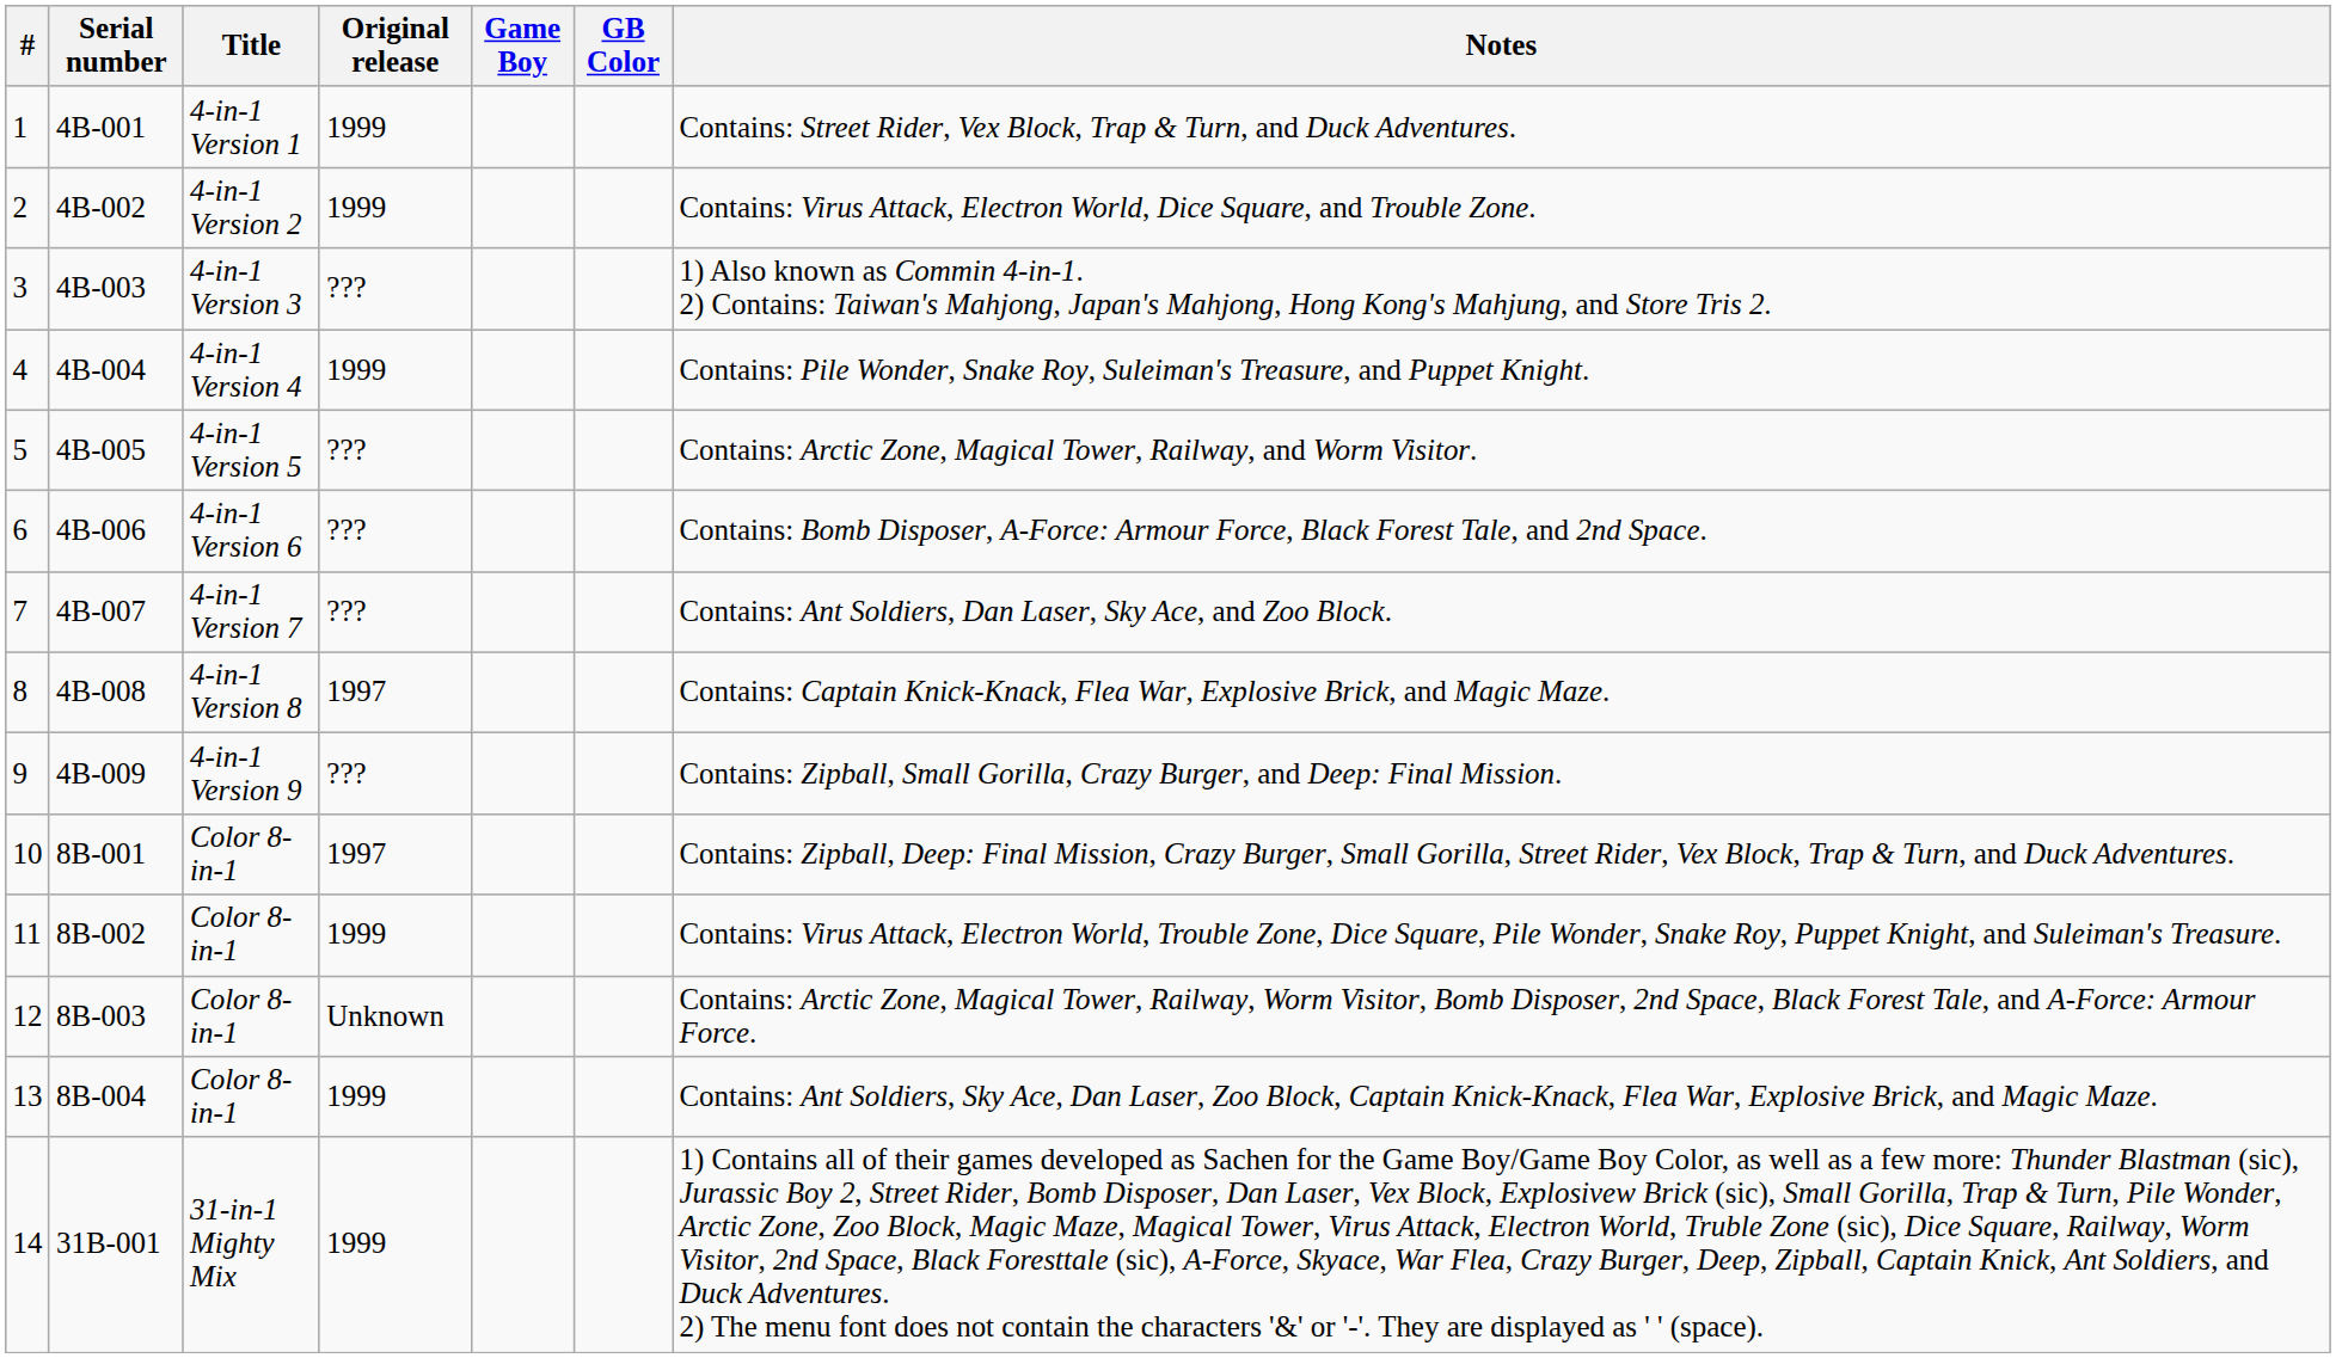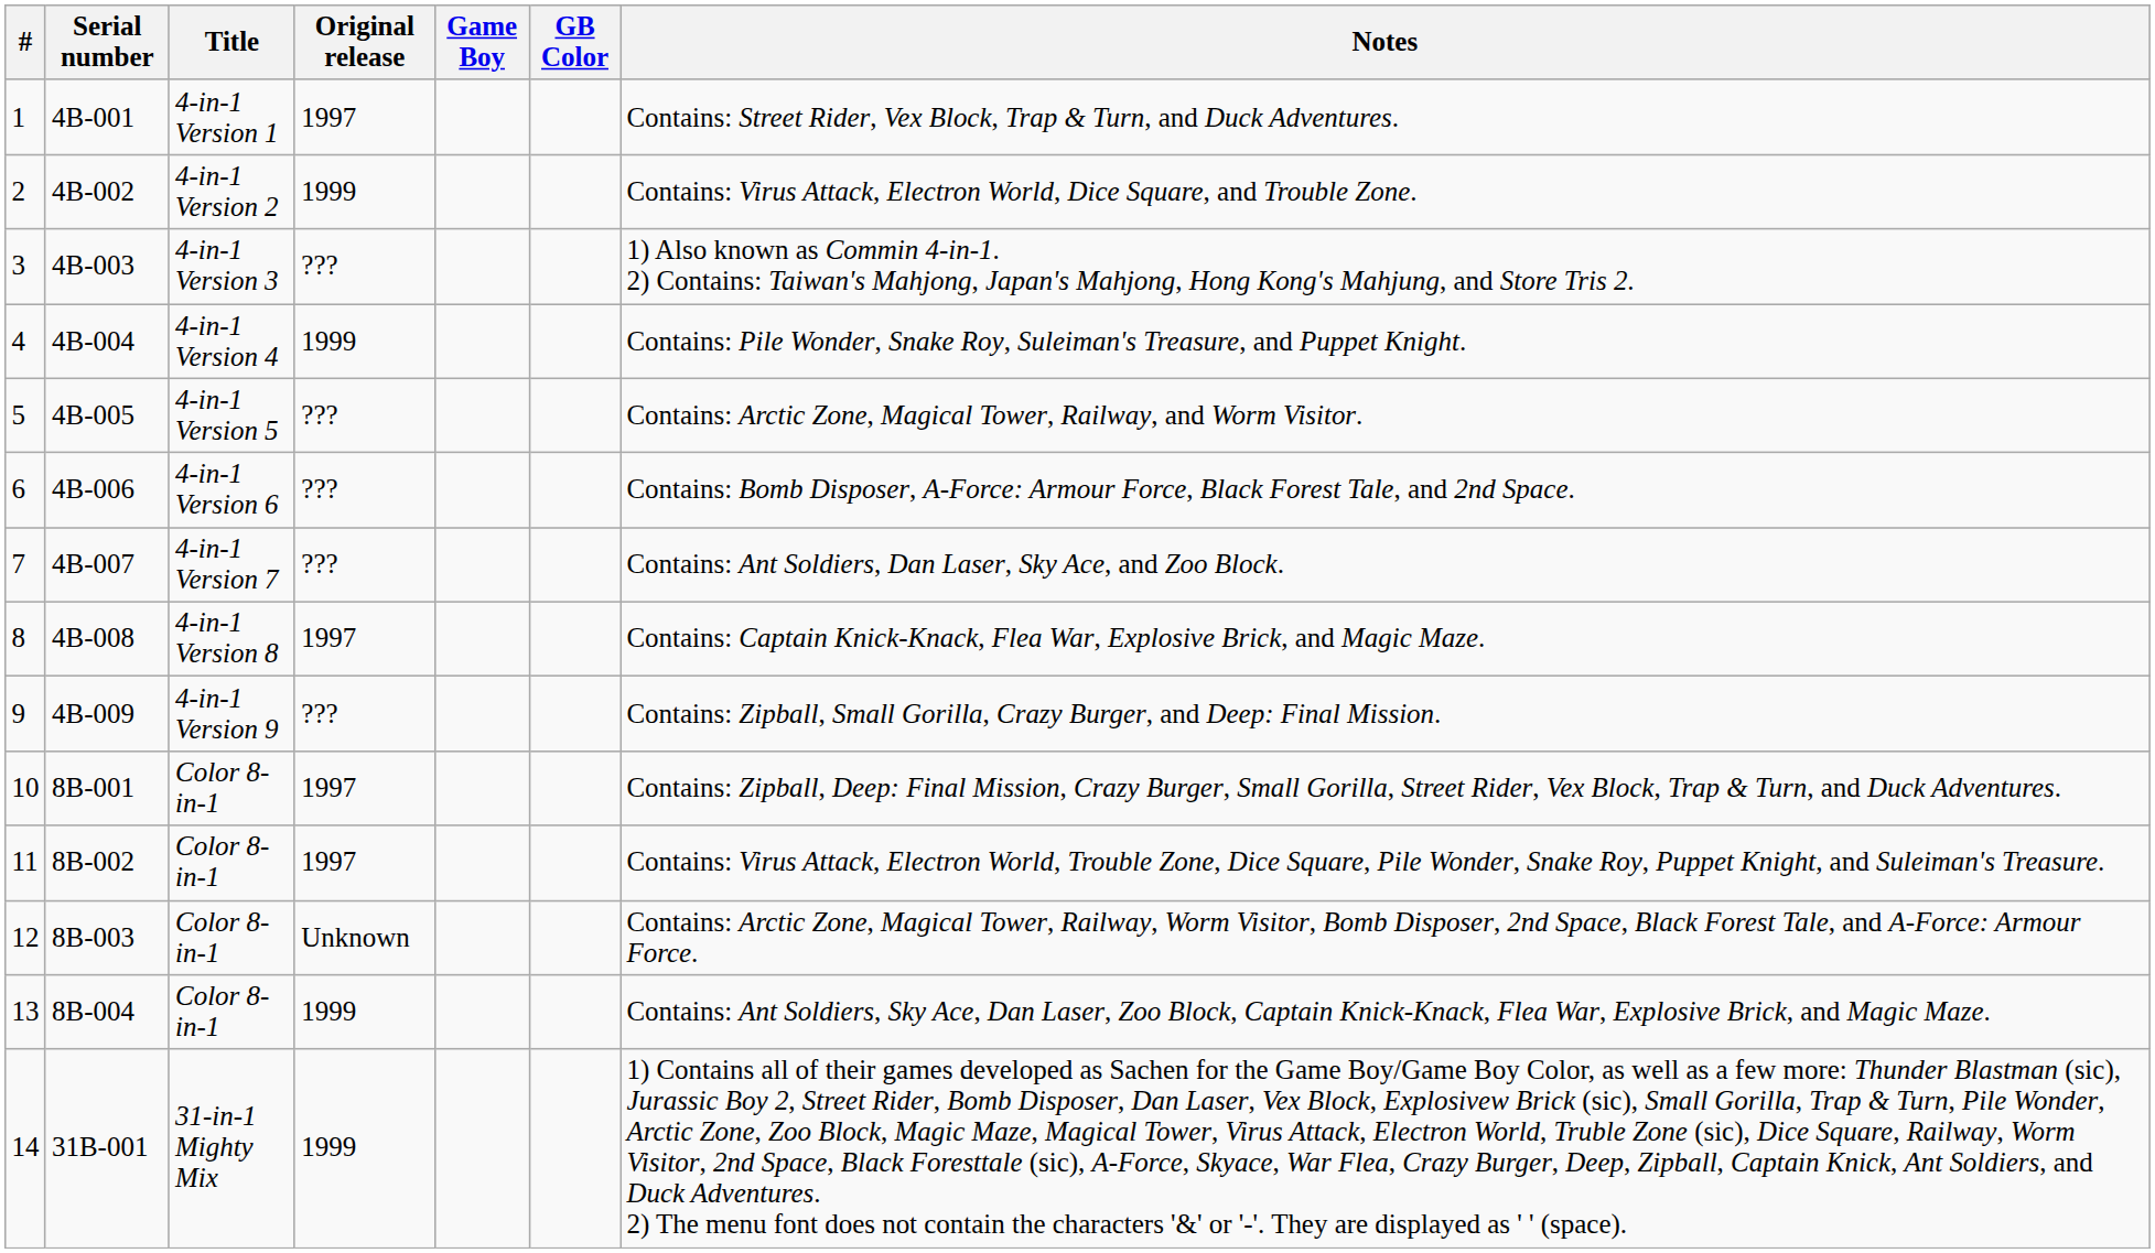1 | Original release: 1999 -> 1997
11 | Original release: 1999 -> 1997
